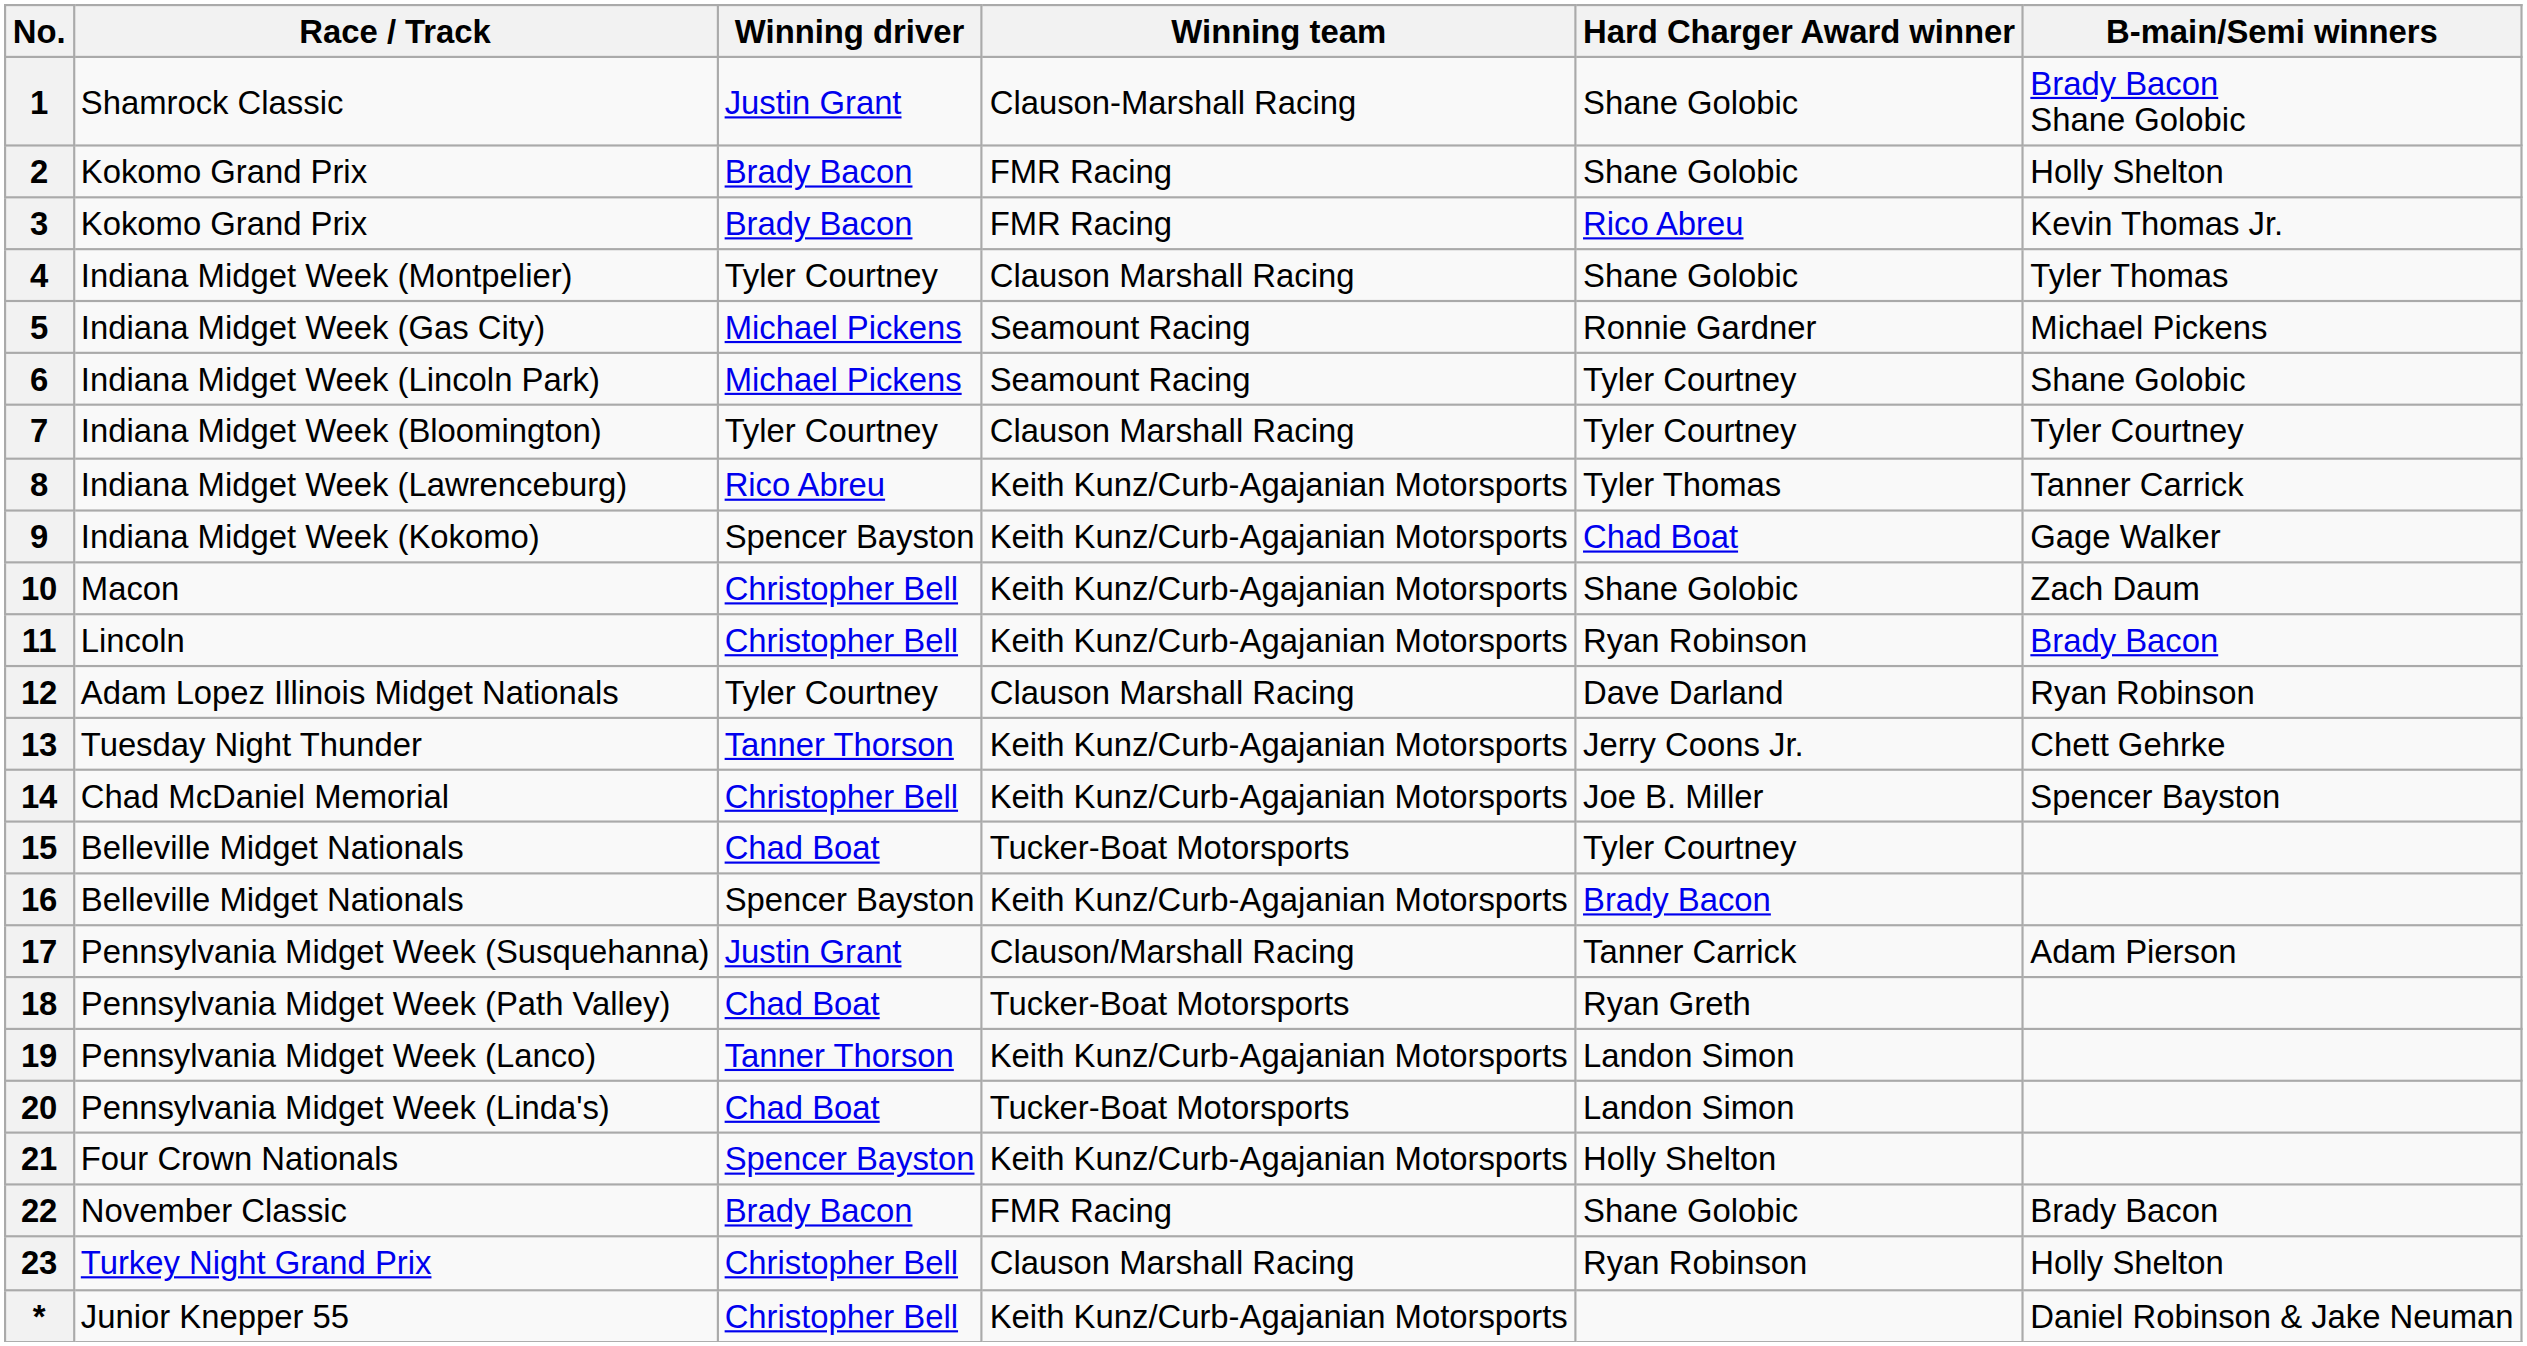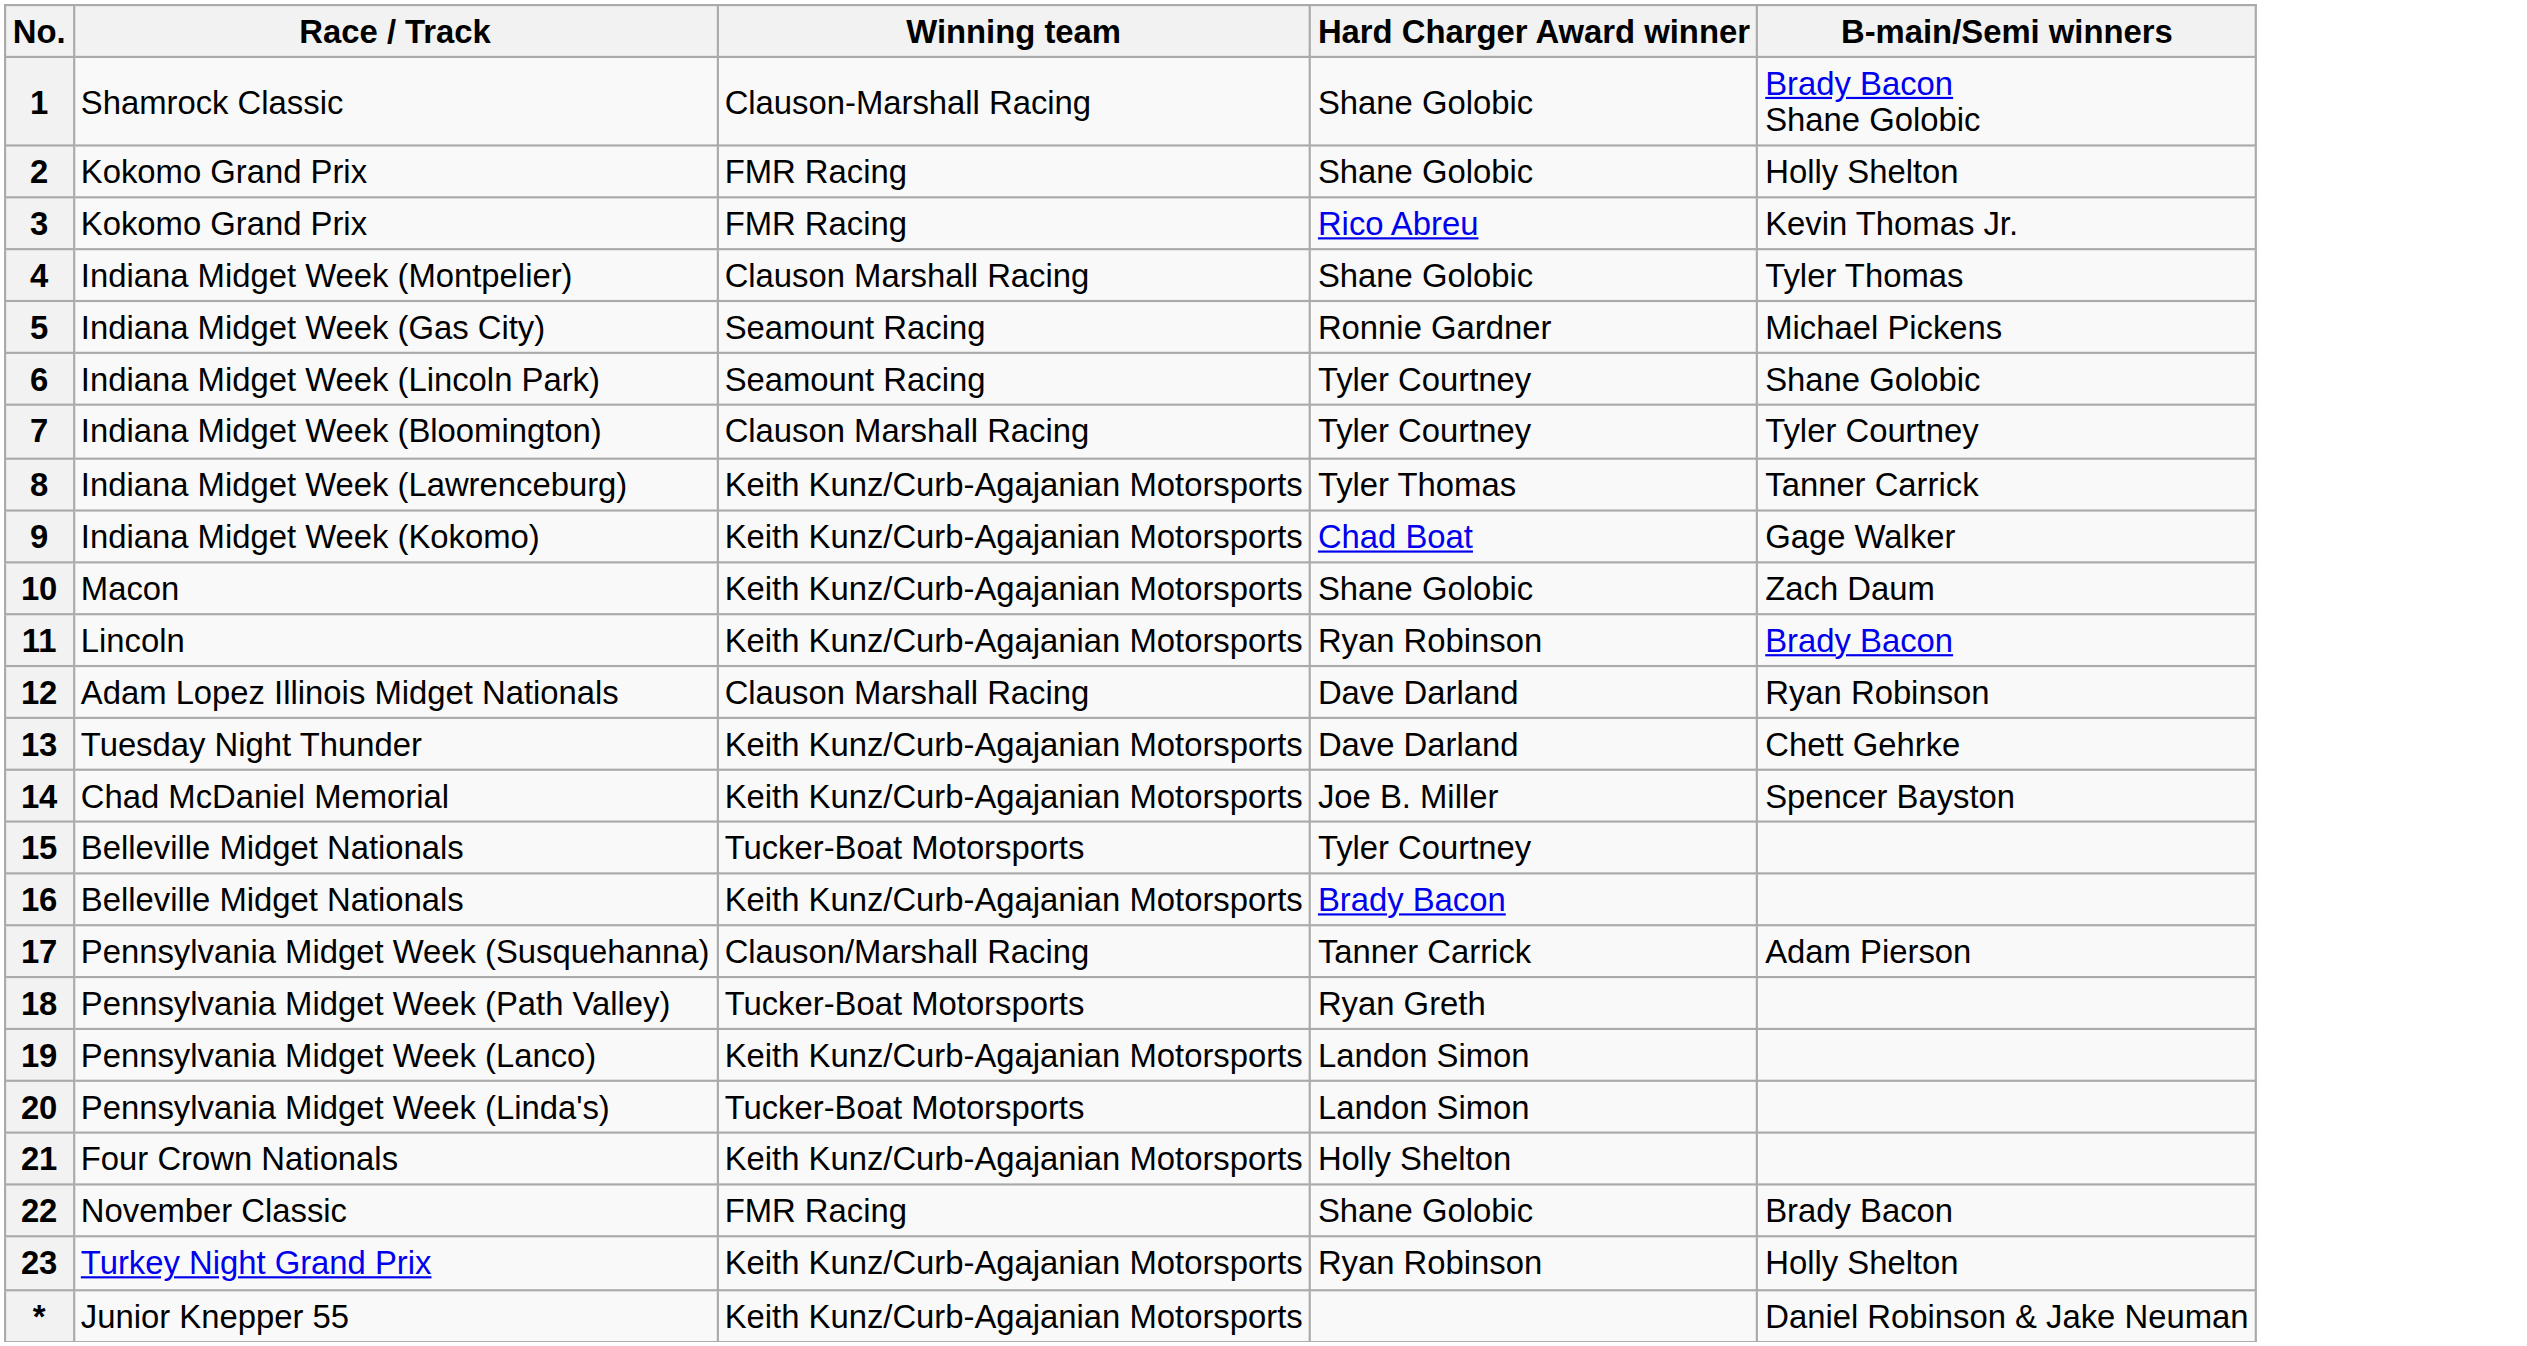- column: Winning driver | Justin Grant | Brady Bacon | Brady Bacon | Tyler Courtney | Michael Pickens | Michael Pickens | Tyler Courtney | Rico Abreu | Spencer Bayston | Christopher Bell | Christopher Bell | Tyler Courtney | Tanner Thorson | Christopher Bell | Chad Boat | Spencer Bayston | Justin Grant | Chad Boat | Tanner Thorson | Chad Boat | Spencer Bayston | Brady Bacon | Christopher Bell | Christopher Bell
13 | Hard Charger Award winner: Jerry Coons Jr. -> Dave Darland
23 | Winning team: Clauson Marshall Racing -> Keith Kunz/Curb-Agajanian Motorsports
